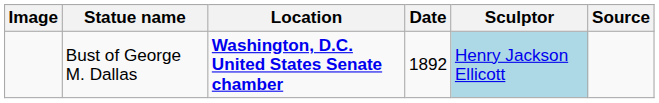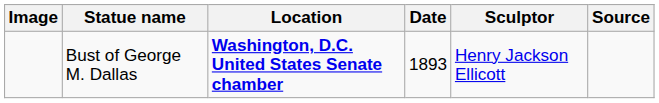Bust of George M. Dallas | Date: 1892 -> 1893
Bust of George M. Dallas | Sculptor: lightblue background -> no background
